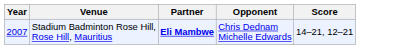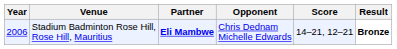+ column: Result | Bronze
Stadium Badminton Rose Hill, Rose Hill, Mauritius | Year: 2007 -> 2006
